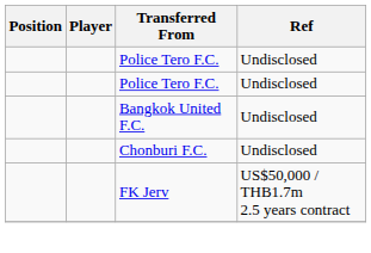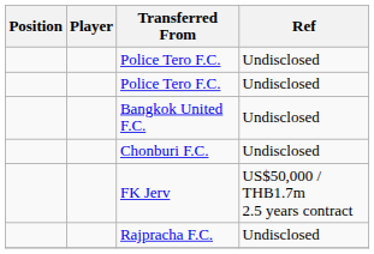+ row: Rajpracha F.C. | Undisclosed
